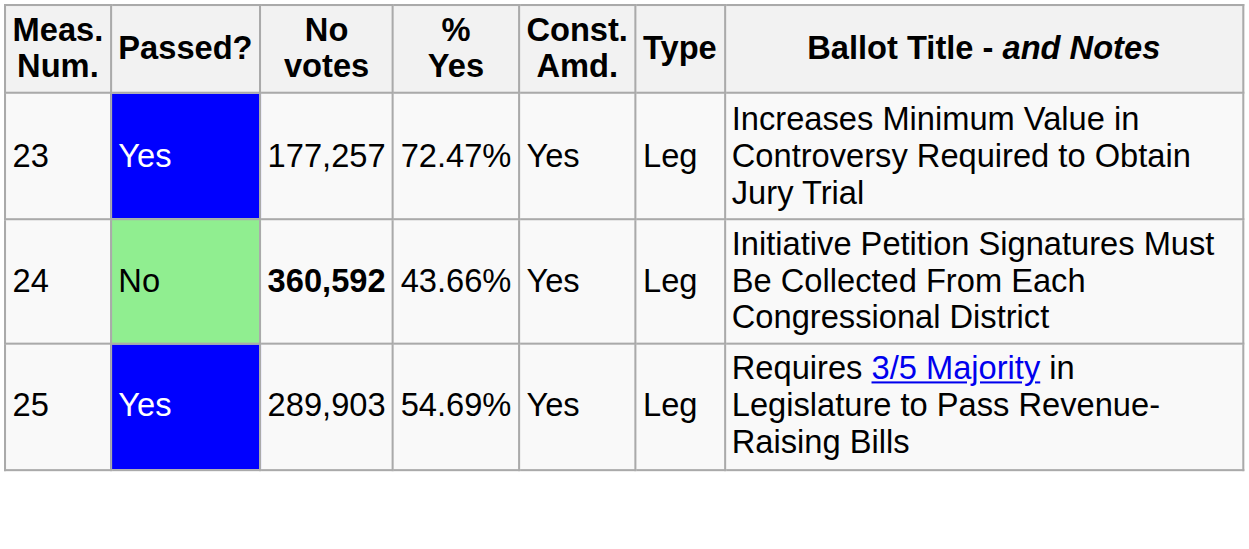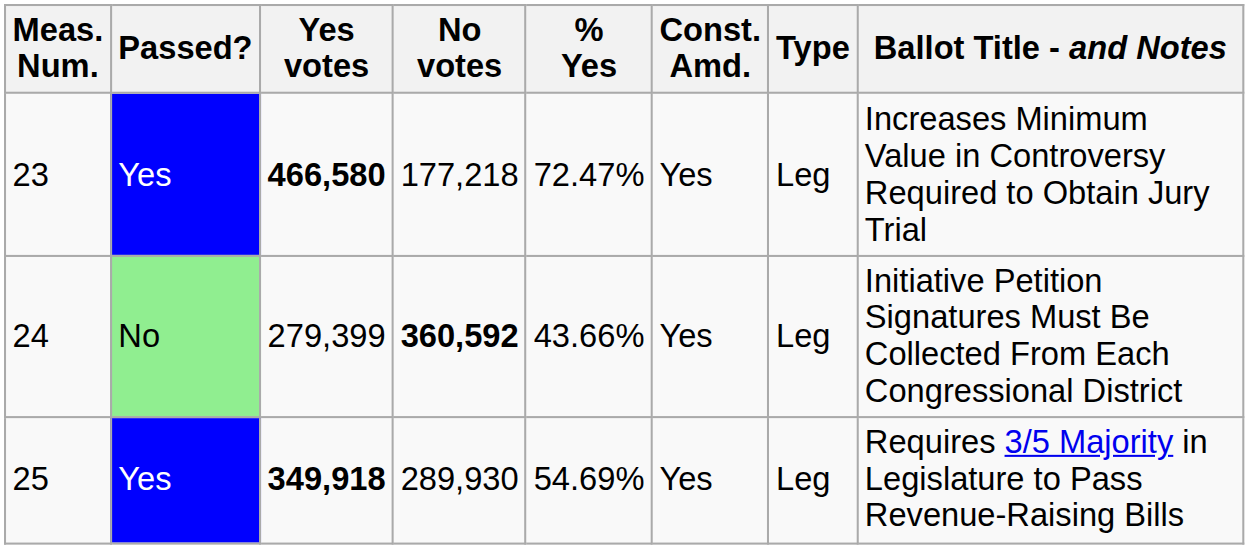+ column: Yes votes | 466,580 | 279,399 | 349,918
23 | No votes: 177,257 -> 177,218
25 | No votes: 289,903 -> 289,930
